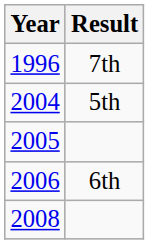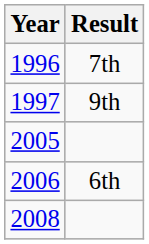+ row: 1997 | 9th
- row: 2004 | 5th
